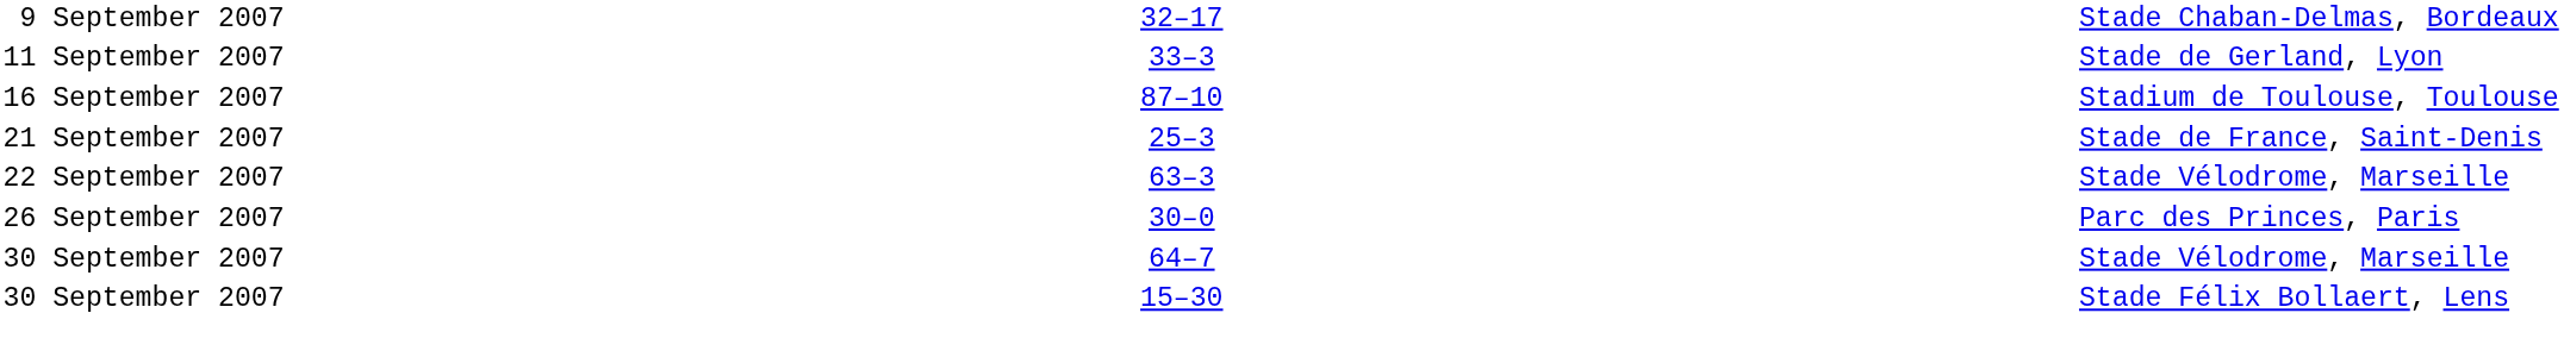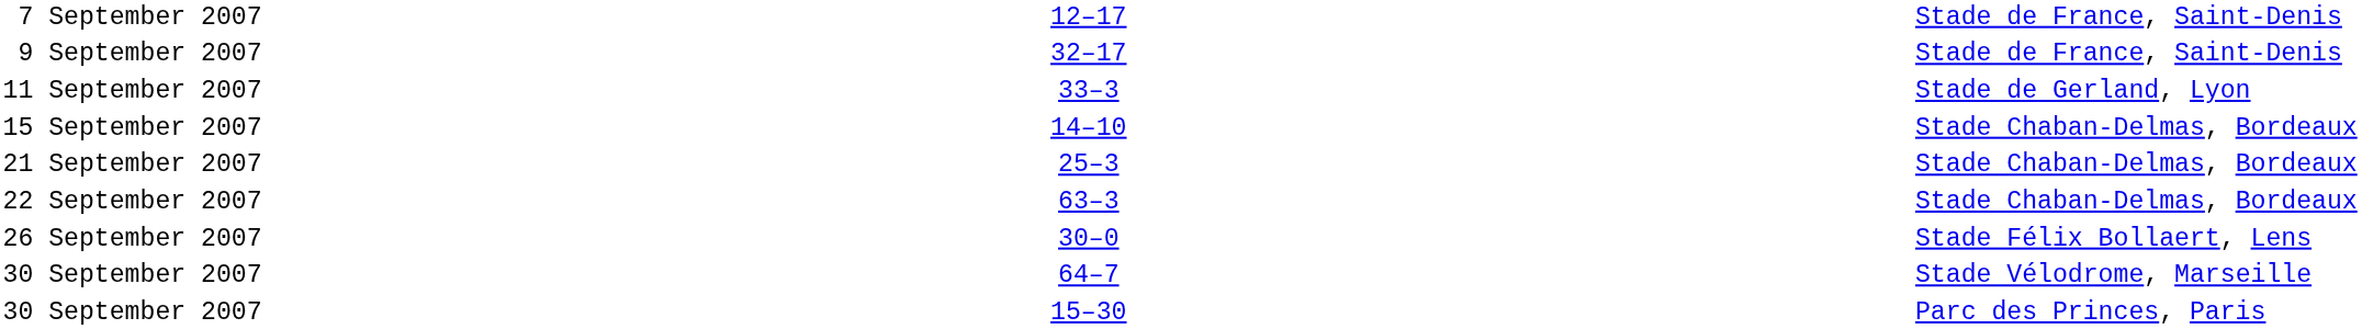+ row: 7 September 2007 | 12–17 | Stade de France, Saint-Denis
9 September 2007 | column 5: Stade Chaban-Delmas, Bordeaux -> Stade de France, Saint-Denis
+ row: 15 September 2007 | 14–10 | Stade Chaban-Delmas, Bordeaux
- row: 16 September 2007 | 87–10 | Stadium de Toulouse, Toulouse
21 September 2007 | column 5: Stade de France, Saint-Denis -> Stade Chaban-Delmas, Bordeaux
22 September 2007 | column 5: Stade Vélodrome, Marseille -> Stade Chaban-Delmas, Bordeaux
26 September 2007 | column 5: Parc des Princes, Paris -> Stade Félix Bollaert, Lens
30 September 2007 / 15–30 | column 5: Stade Félix Bollaert, Lens -> Parc des Princes, Paris
